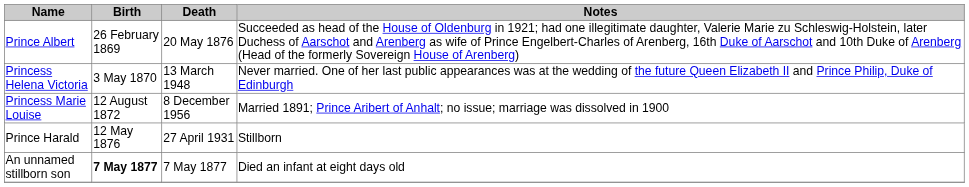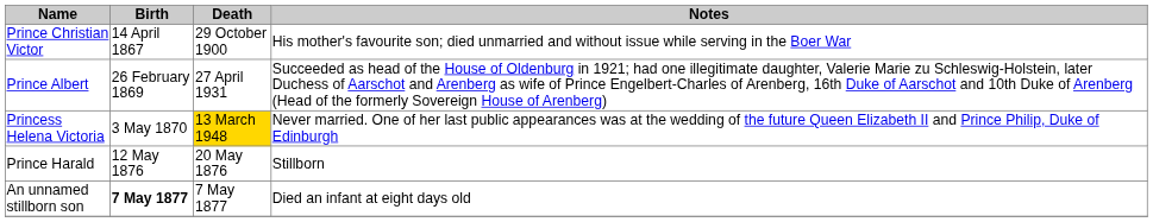+ row: Prince Christian Victor | 14 April 1867 | 29 October 1900 | His mother's favourite son; died unmarried and without issue while serving in the Boer War
Prince Albert | Death: 20 May 1876 -> 27 April 1931
Princess Helena Victoria | Death: no background -> gold background
- row: Princess Marie Louise | 12 August 1872 | 8 December 1956 | Married 1891; Prince Aribert of Anhalt; no issue; marriage was dissolved in 1900
Prince Harald | Death: 27 April 1931 -> 20 May 1876
